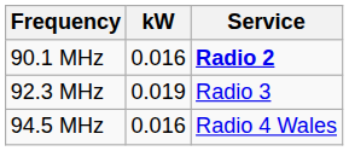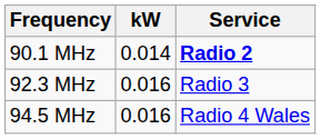90.1 MHz | kW: 0.016 -> 0.014
92.3 MHz | kW: 0.019 -> 0.016
